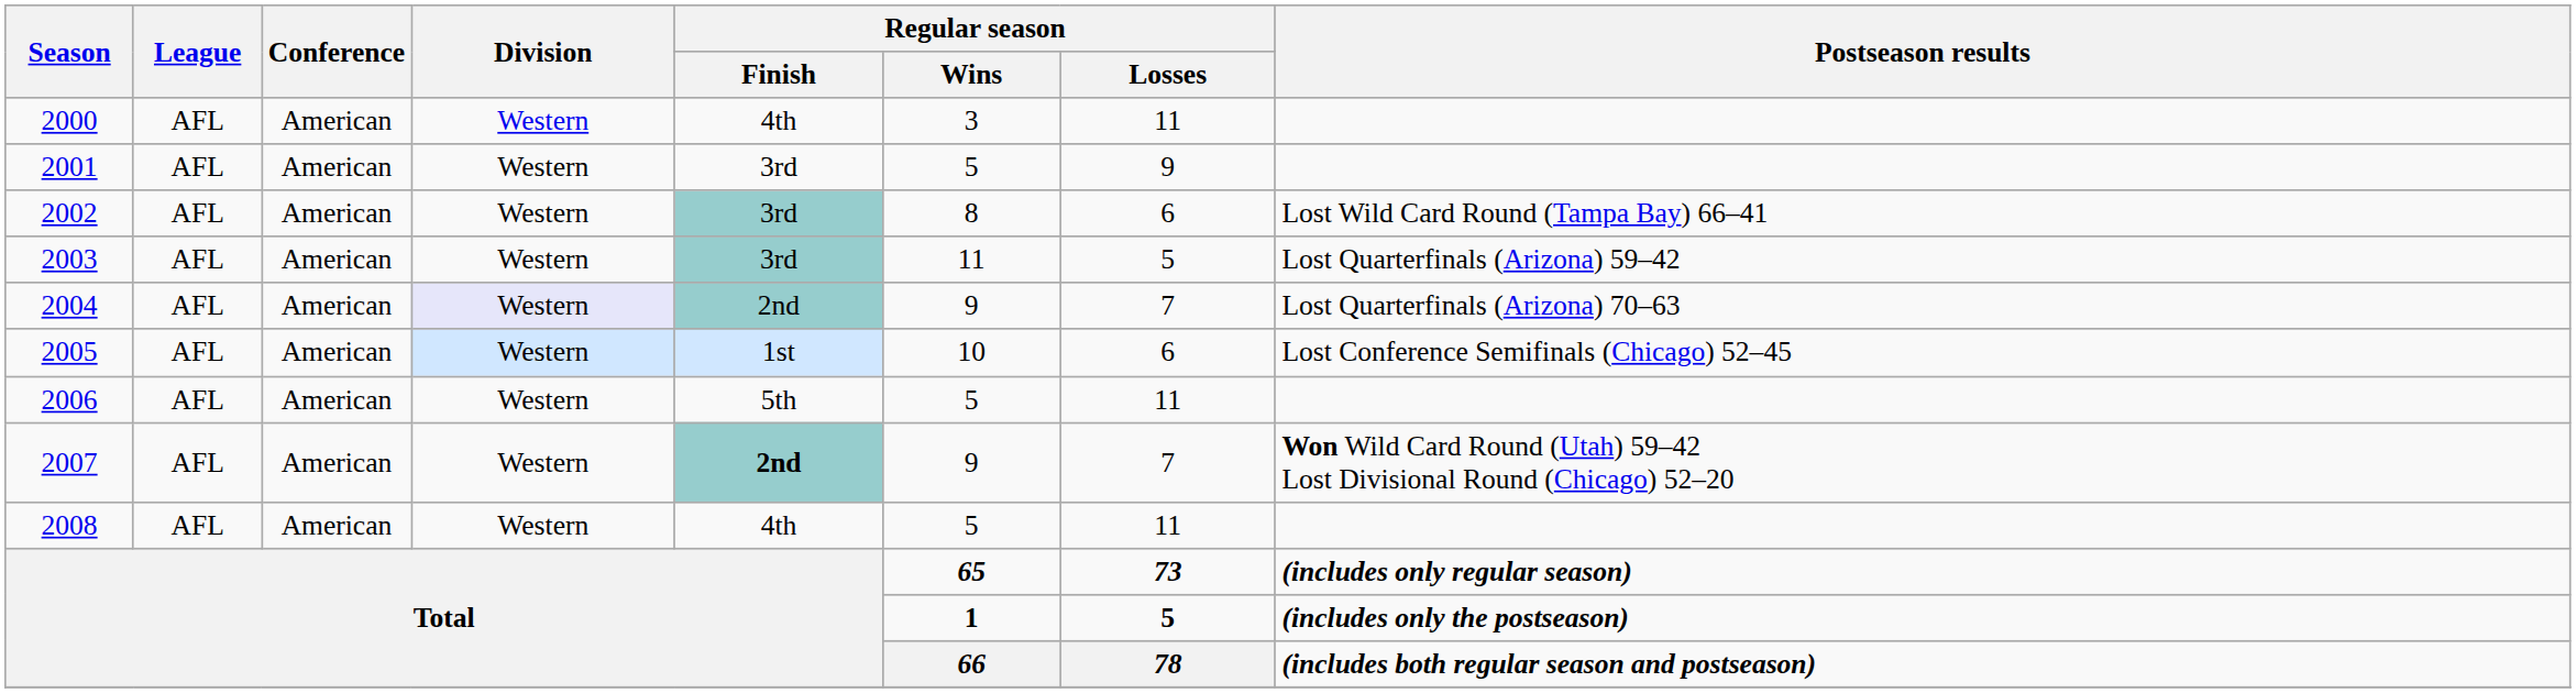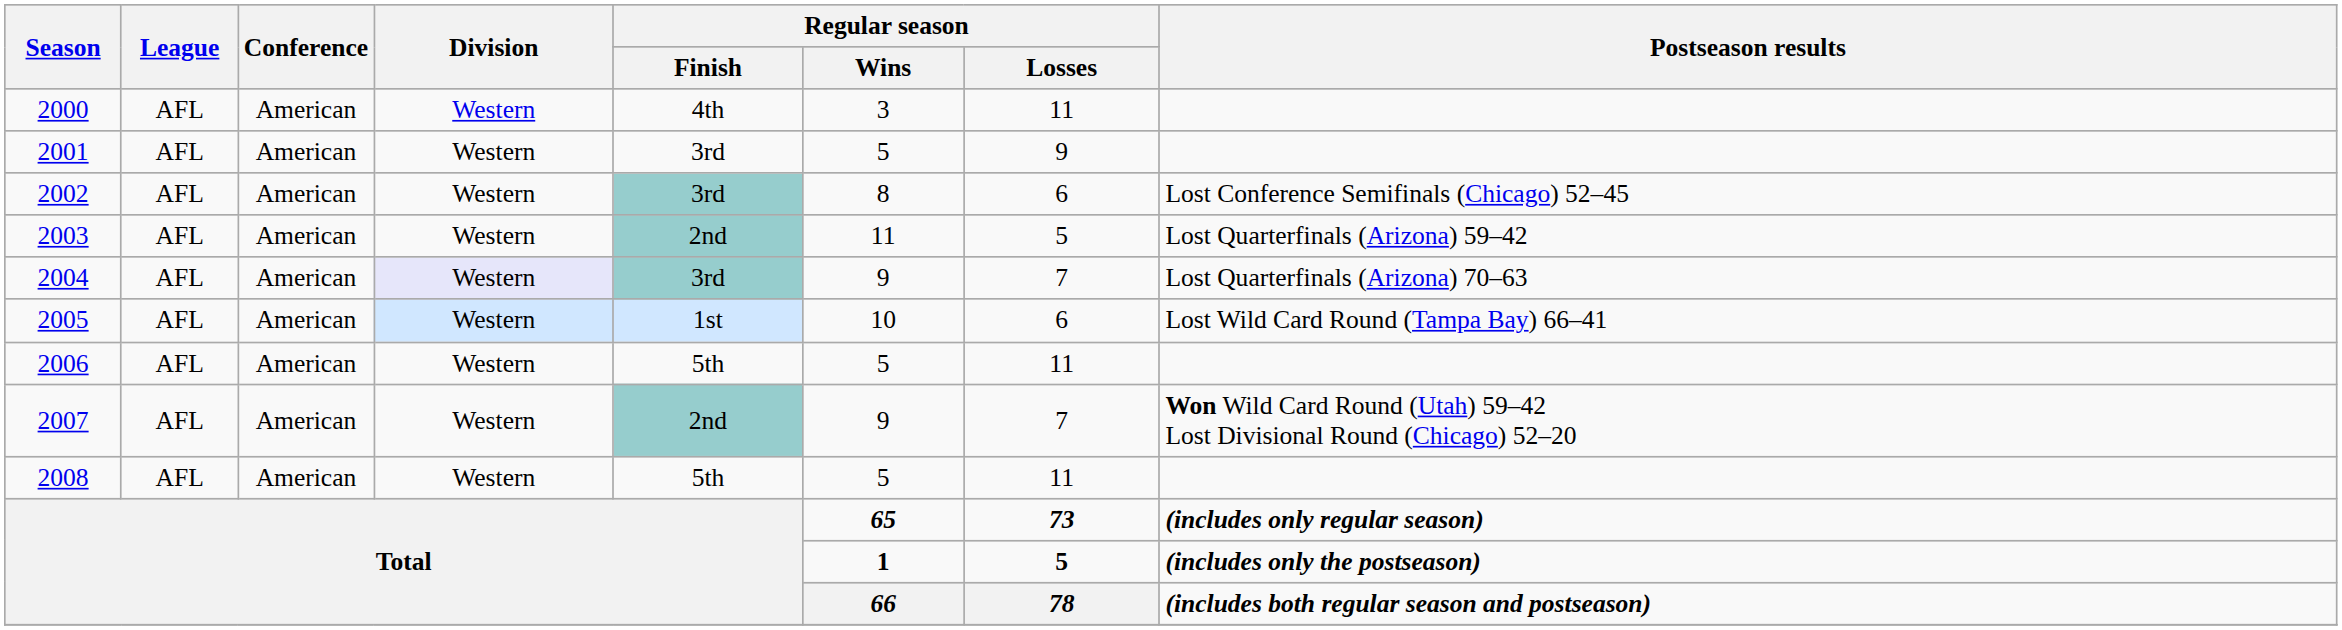2002 | Postseason results: Lost Wild Card Round (Tampa Bay) 66–41 -> Lost Conference Semifinals (Chicago) 52–45
2003 | Regular season / Finish: 3rd -> 2nd
2004 | Regular season / Finish: 2nd -> 3rd
2005 | Postseason results: Lost Conference Semifinals (Chicago) 52–45 -> Lost Wild Card Round (Tampa Bay) 66–41
2007 | Regular season / Finish: bold -> normal
2008 | Regular season / Finish: 4th -> 5th
